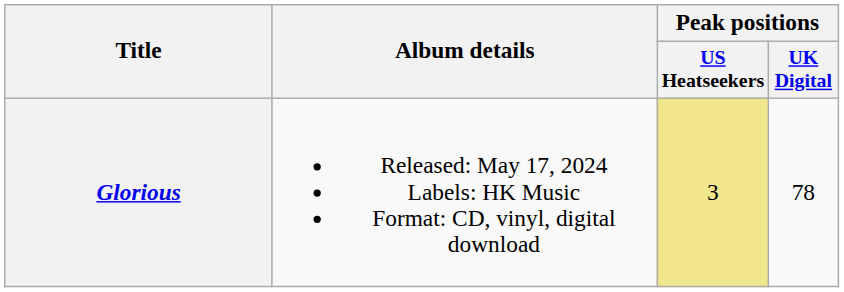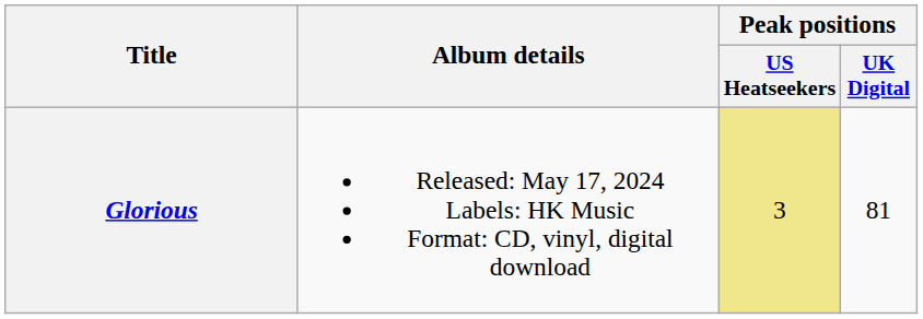Glorious | Peak positions / UK Digital: 78 -> 81
